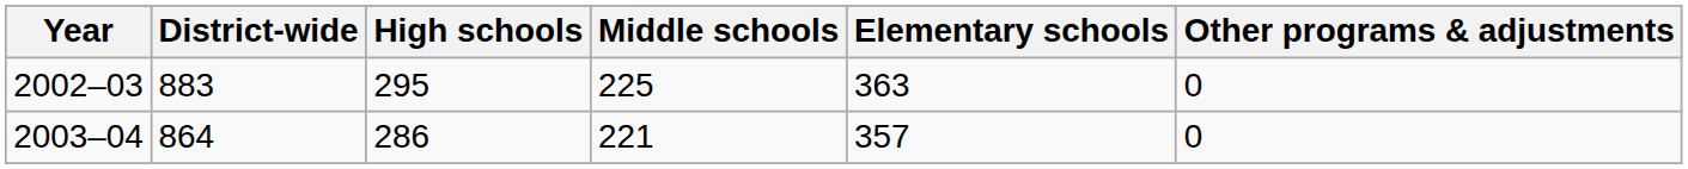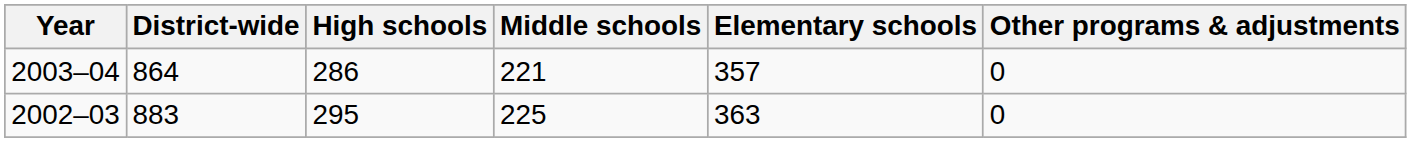rows swapped: 2003–04 <-> 2002–03
